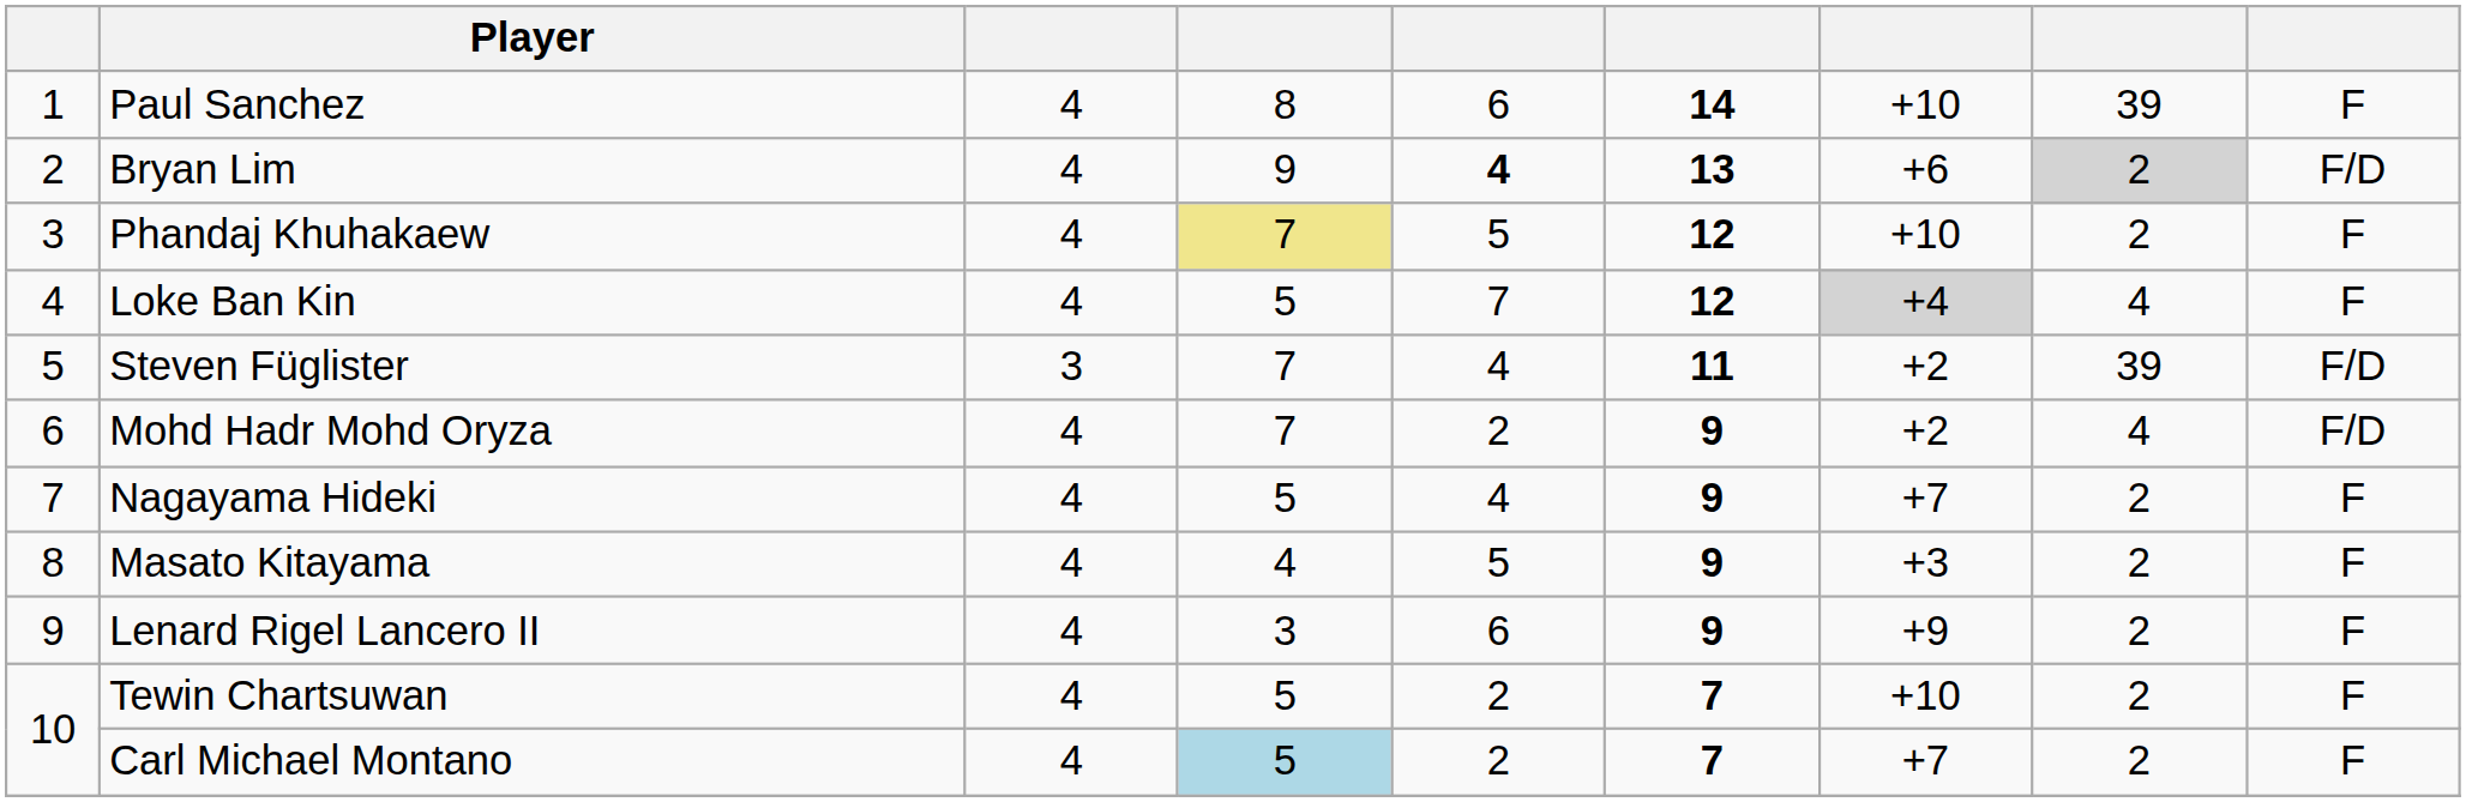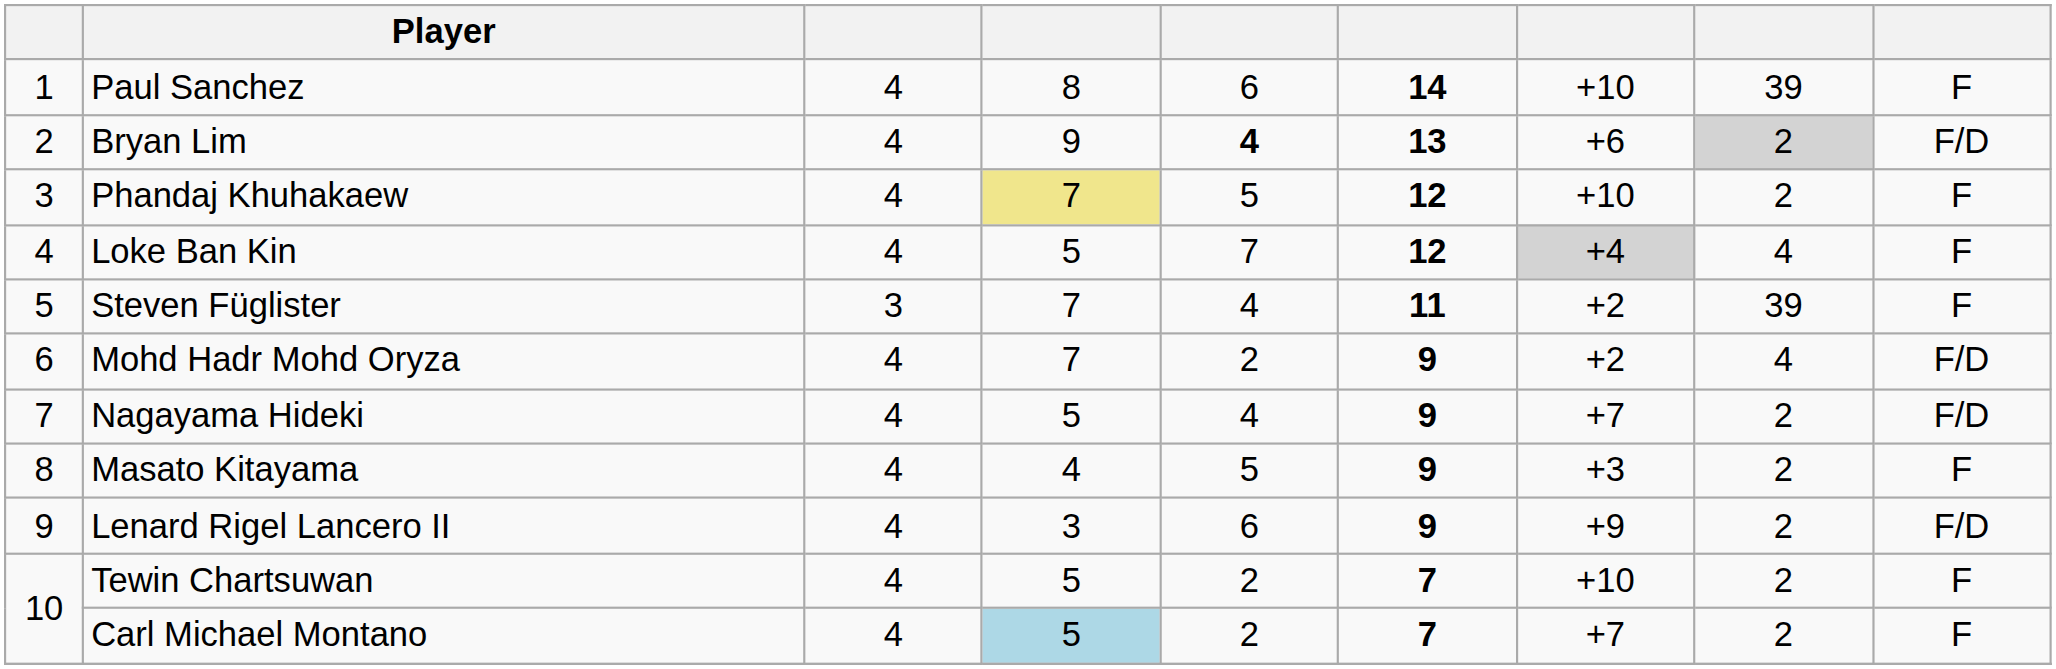Steven Füglister | column 9: F/D -> F
Nagayama Hideki | column 9: F -> F/D
Lenard Rigel Lancero II | column 9: F -> F/D
